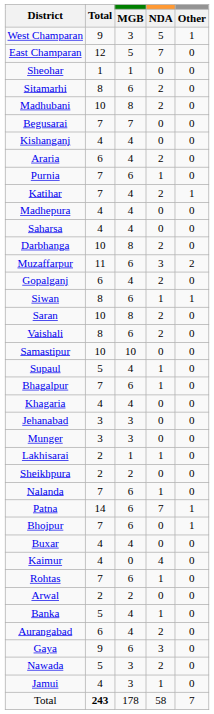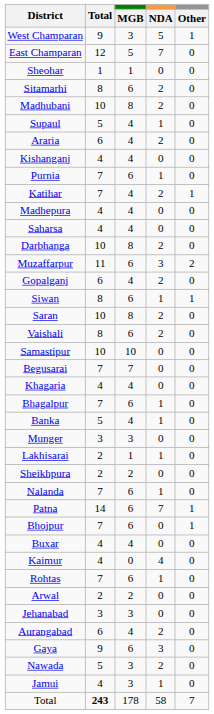rows swapped: Supaul <-> Begusarai
rows swapped: Araria <-> Kishanganj
rows swapped: Khagaria <-> Bhagalpur
rows swapped: Banka <-> Jehanabad
